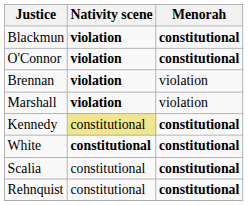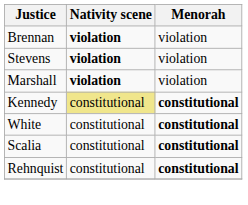- row: Blackmun | violation | constitutional
- row: O'Connor | violation | constitutional
+ row: Stevens | violation | violation
White | Nativity scene: bold -> normal
